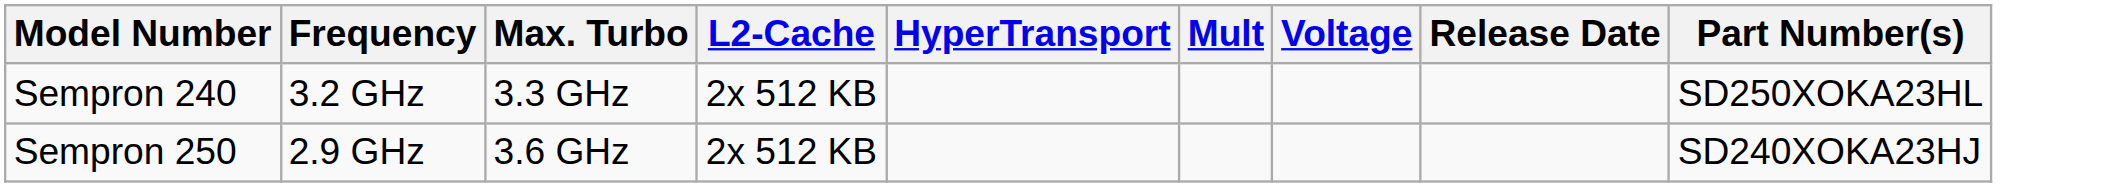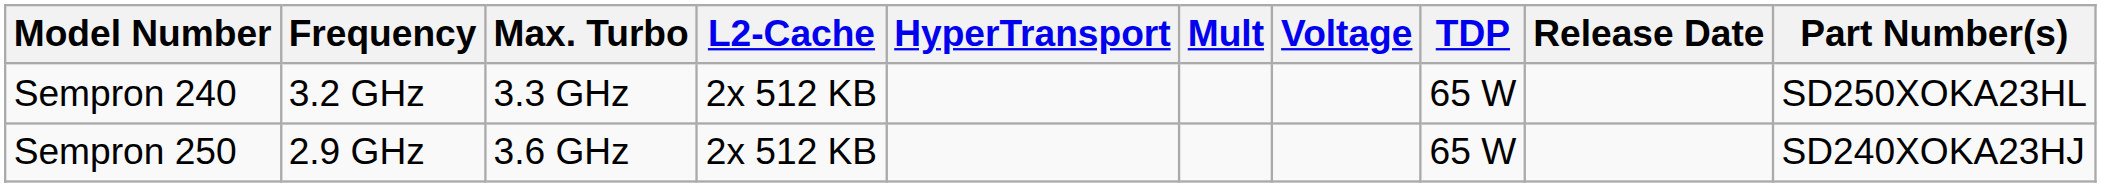+ column: TDP | 65 W | 65 W
